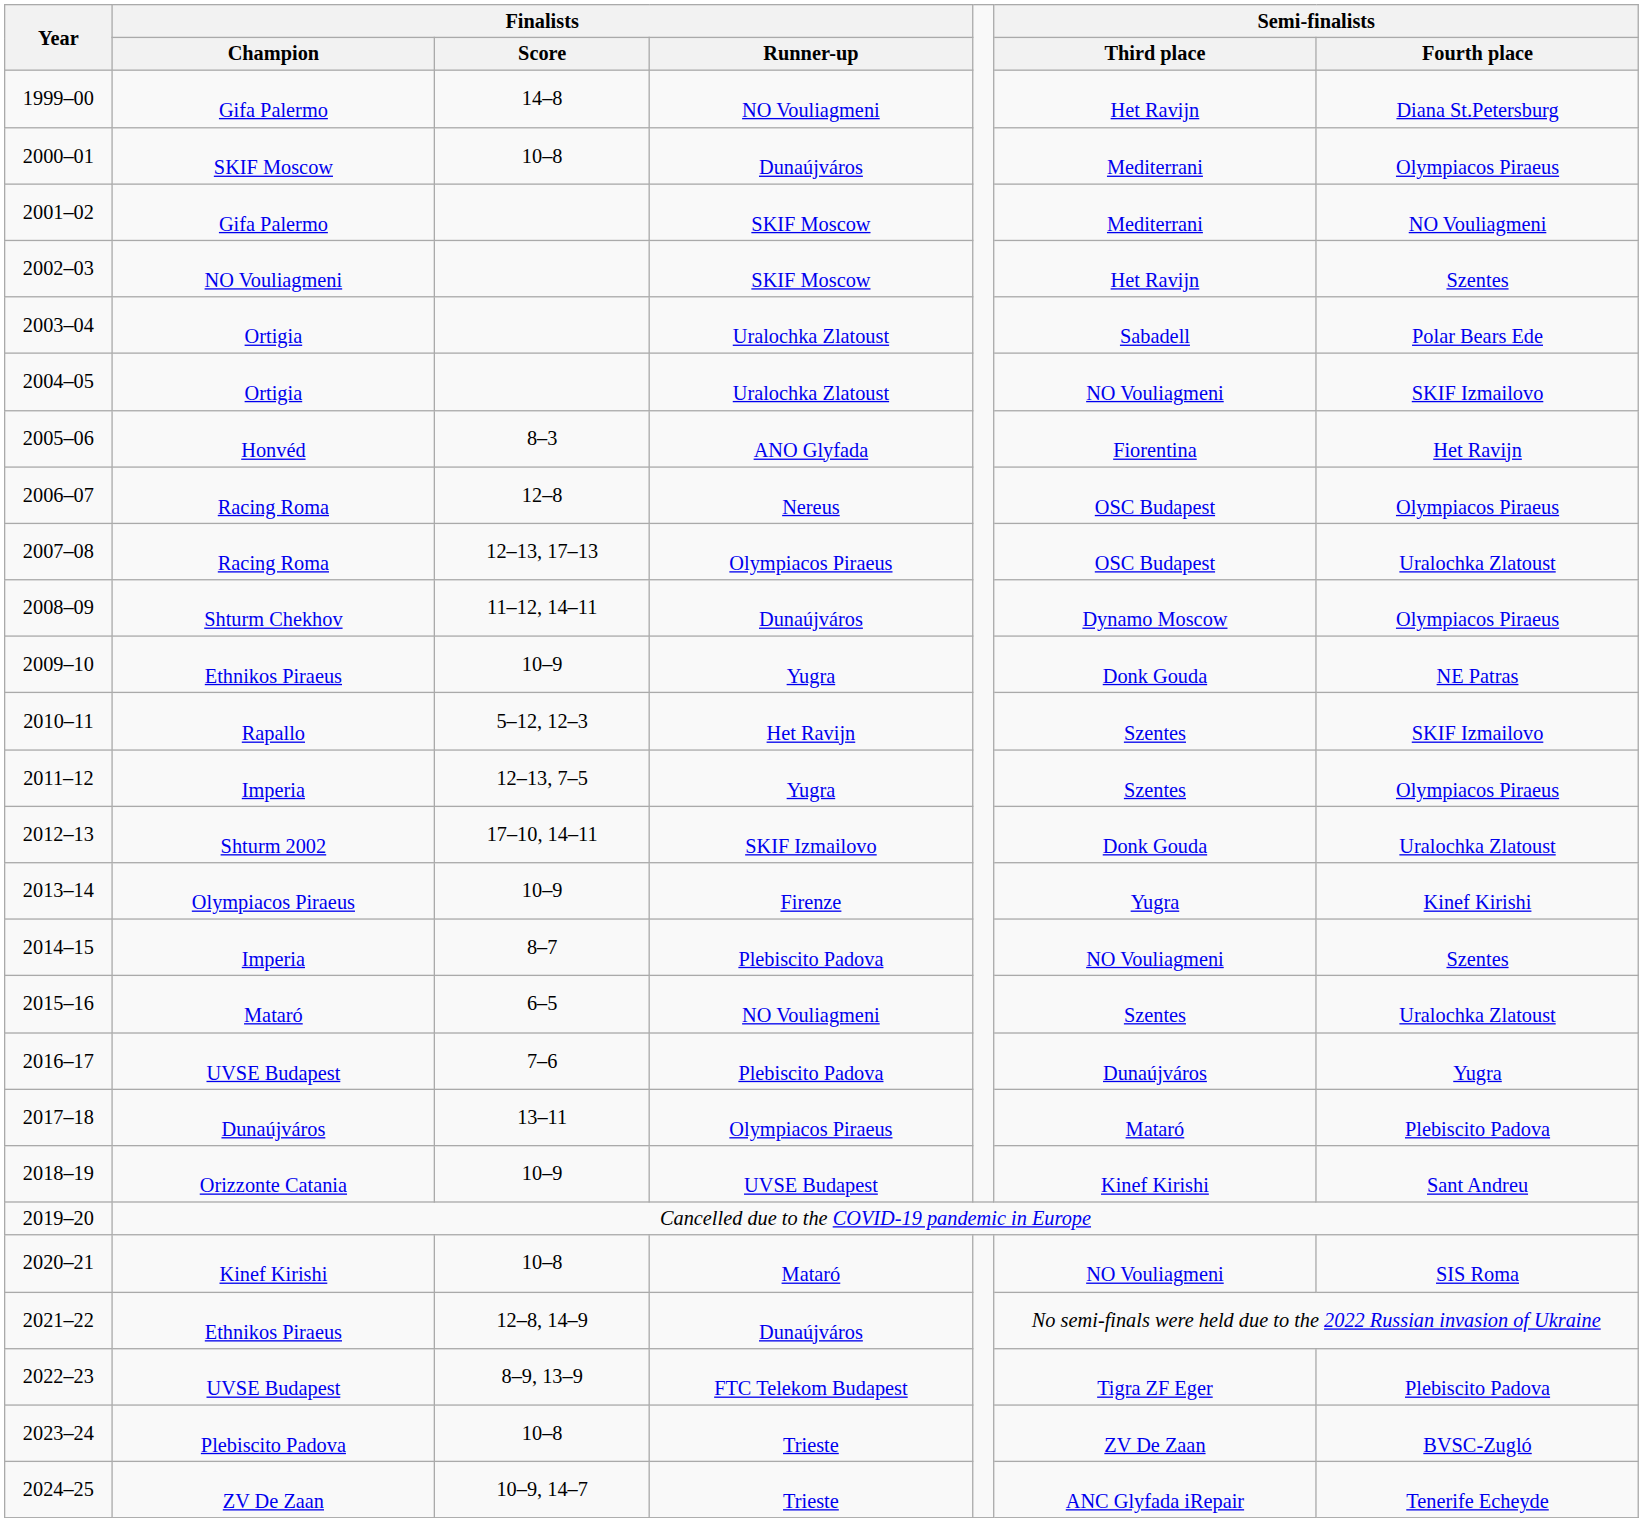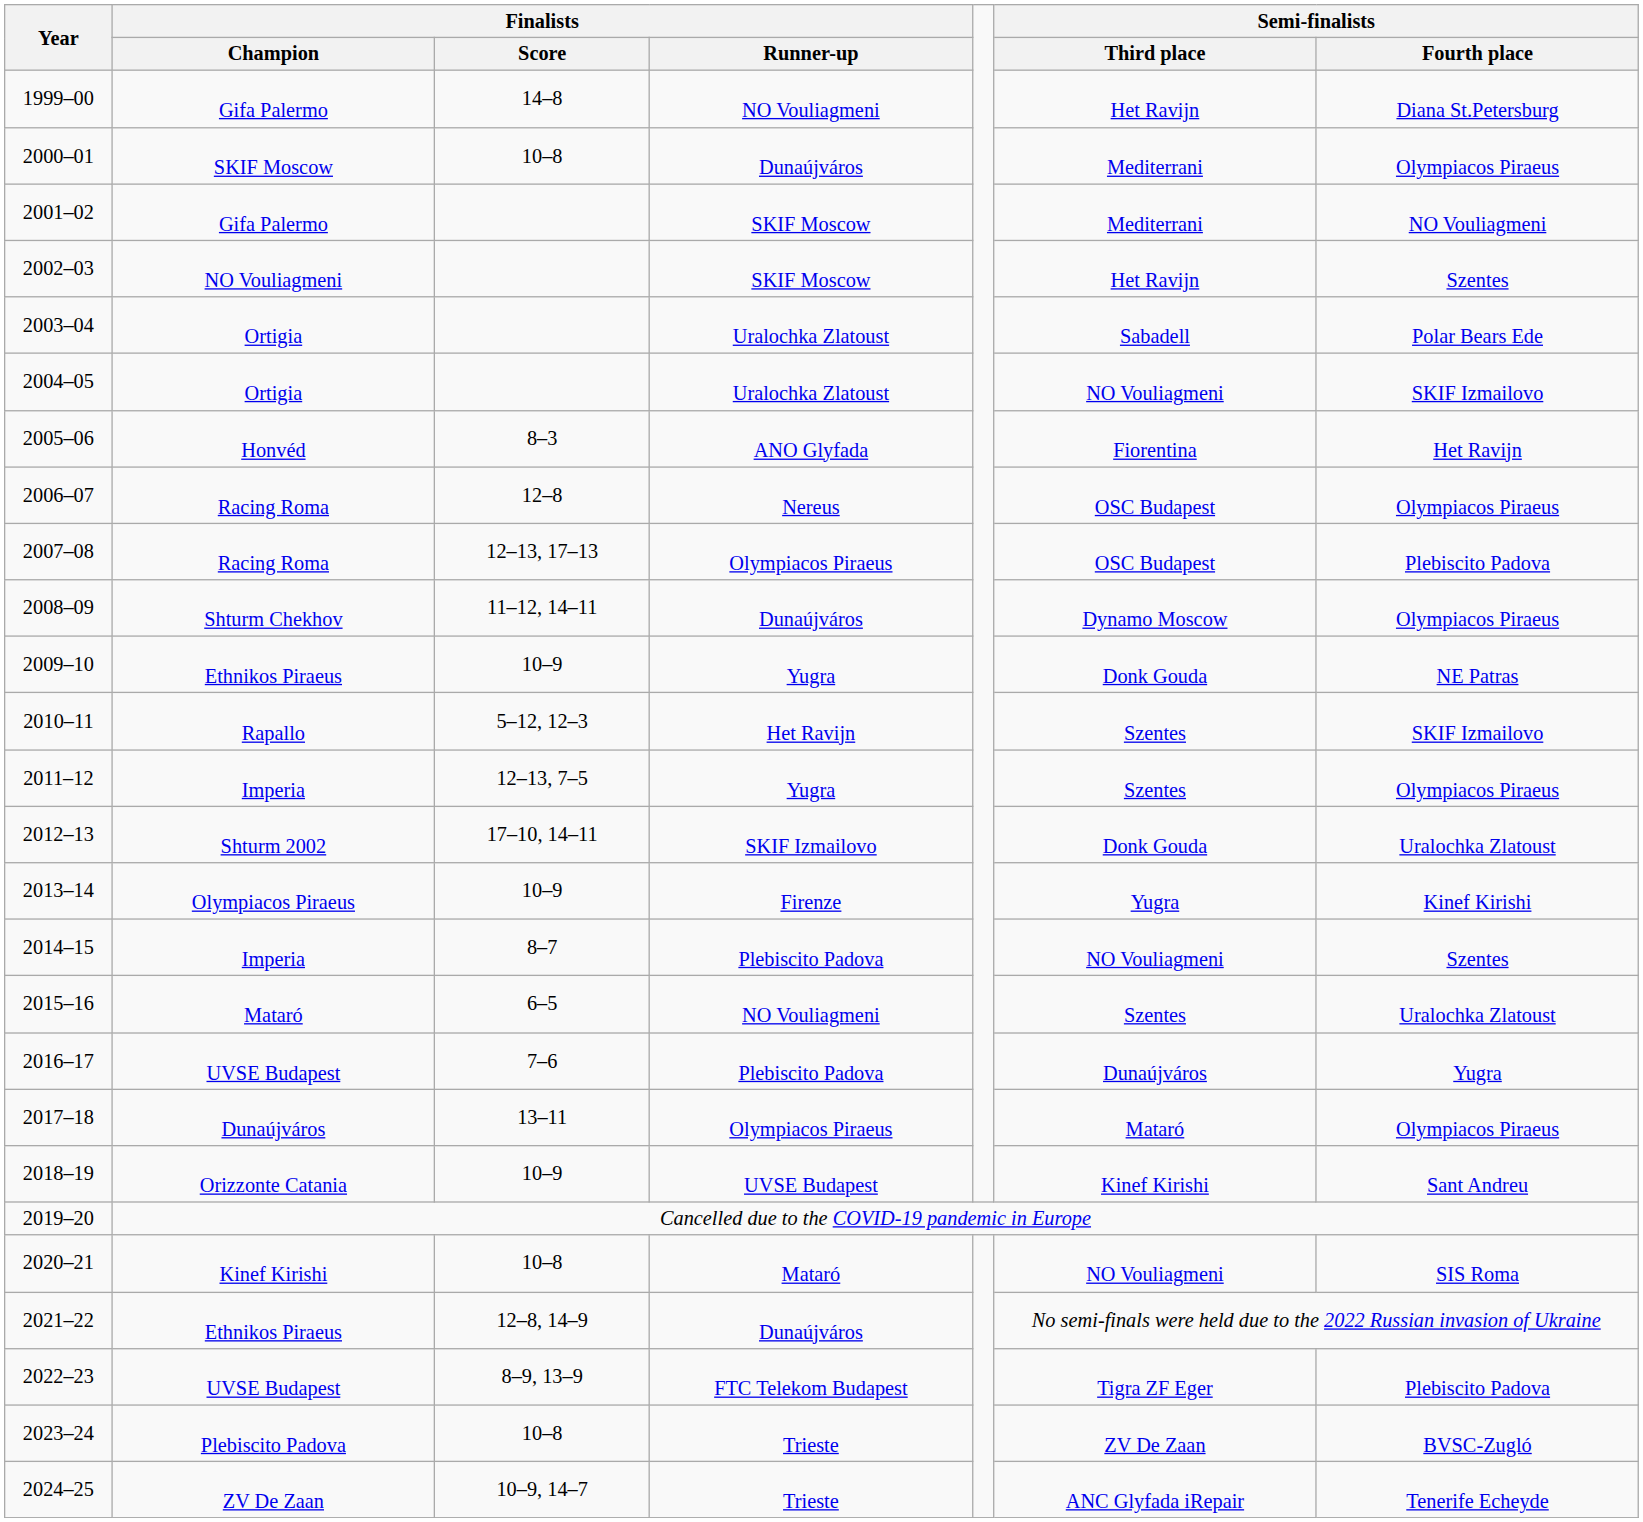2007–08 | Semi-finalists / Fourth place: Uralochka Zlatoust -> Plebiscito Padova
2017–18 | Semi-finalists / Fourth place: Plebiscito Padova -> Olympiacos Piraeus
